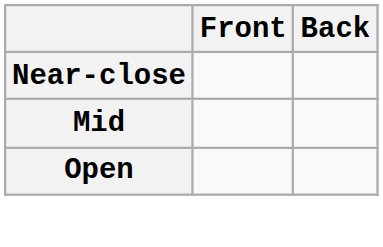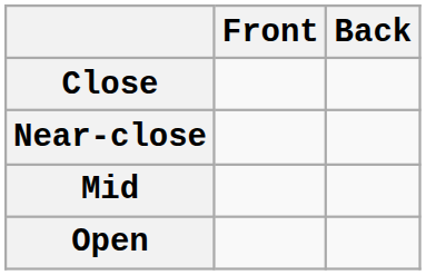+ row: Close
